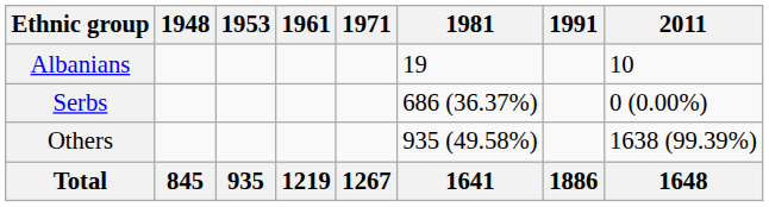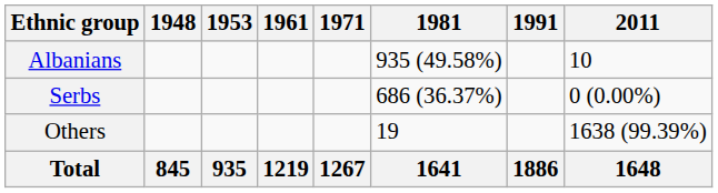Albanians | 1981: 19 -> 935 (49.58%)
Others | 1981: 935 (49.58%) -> 19
